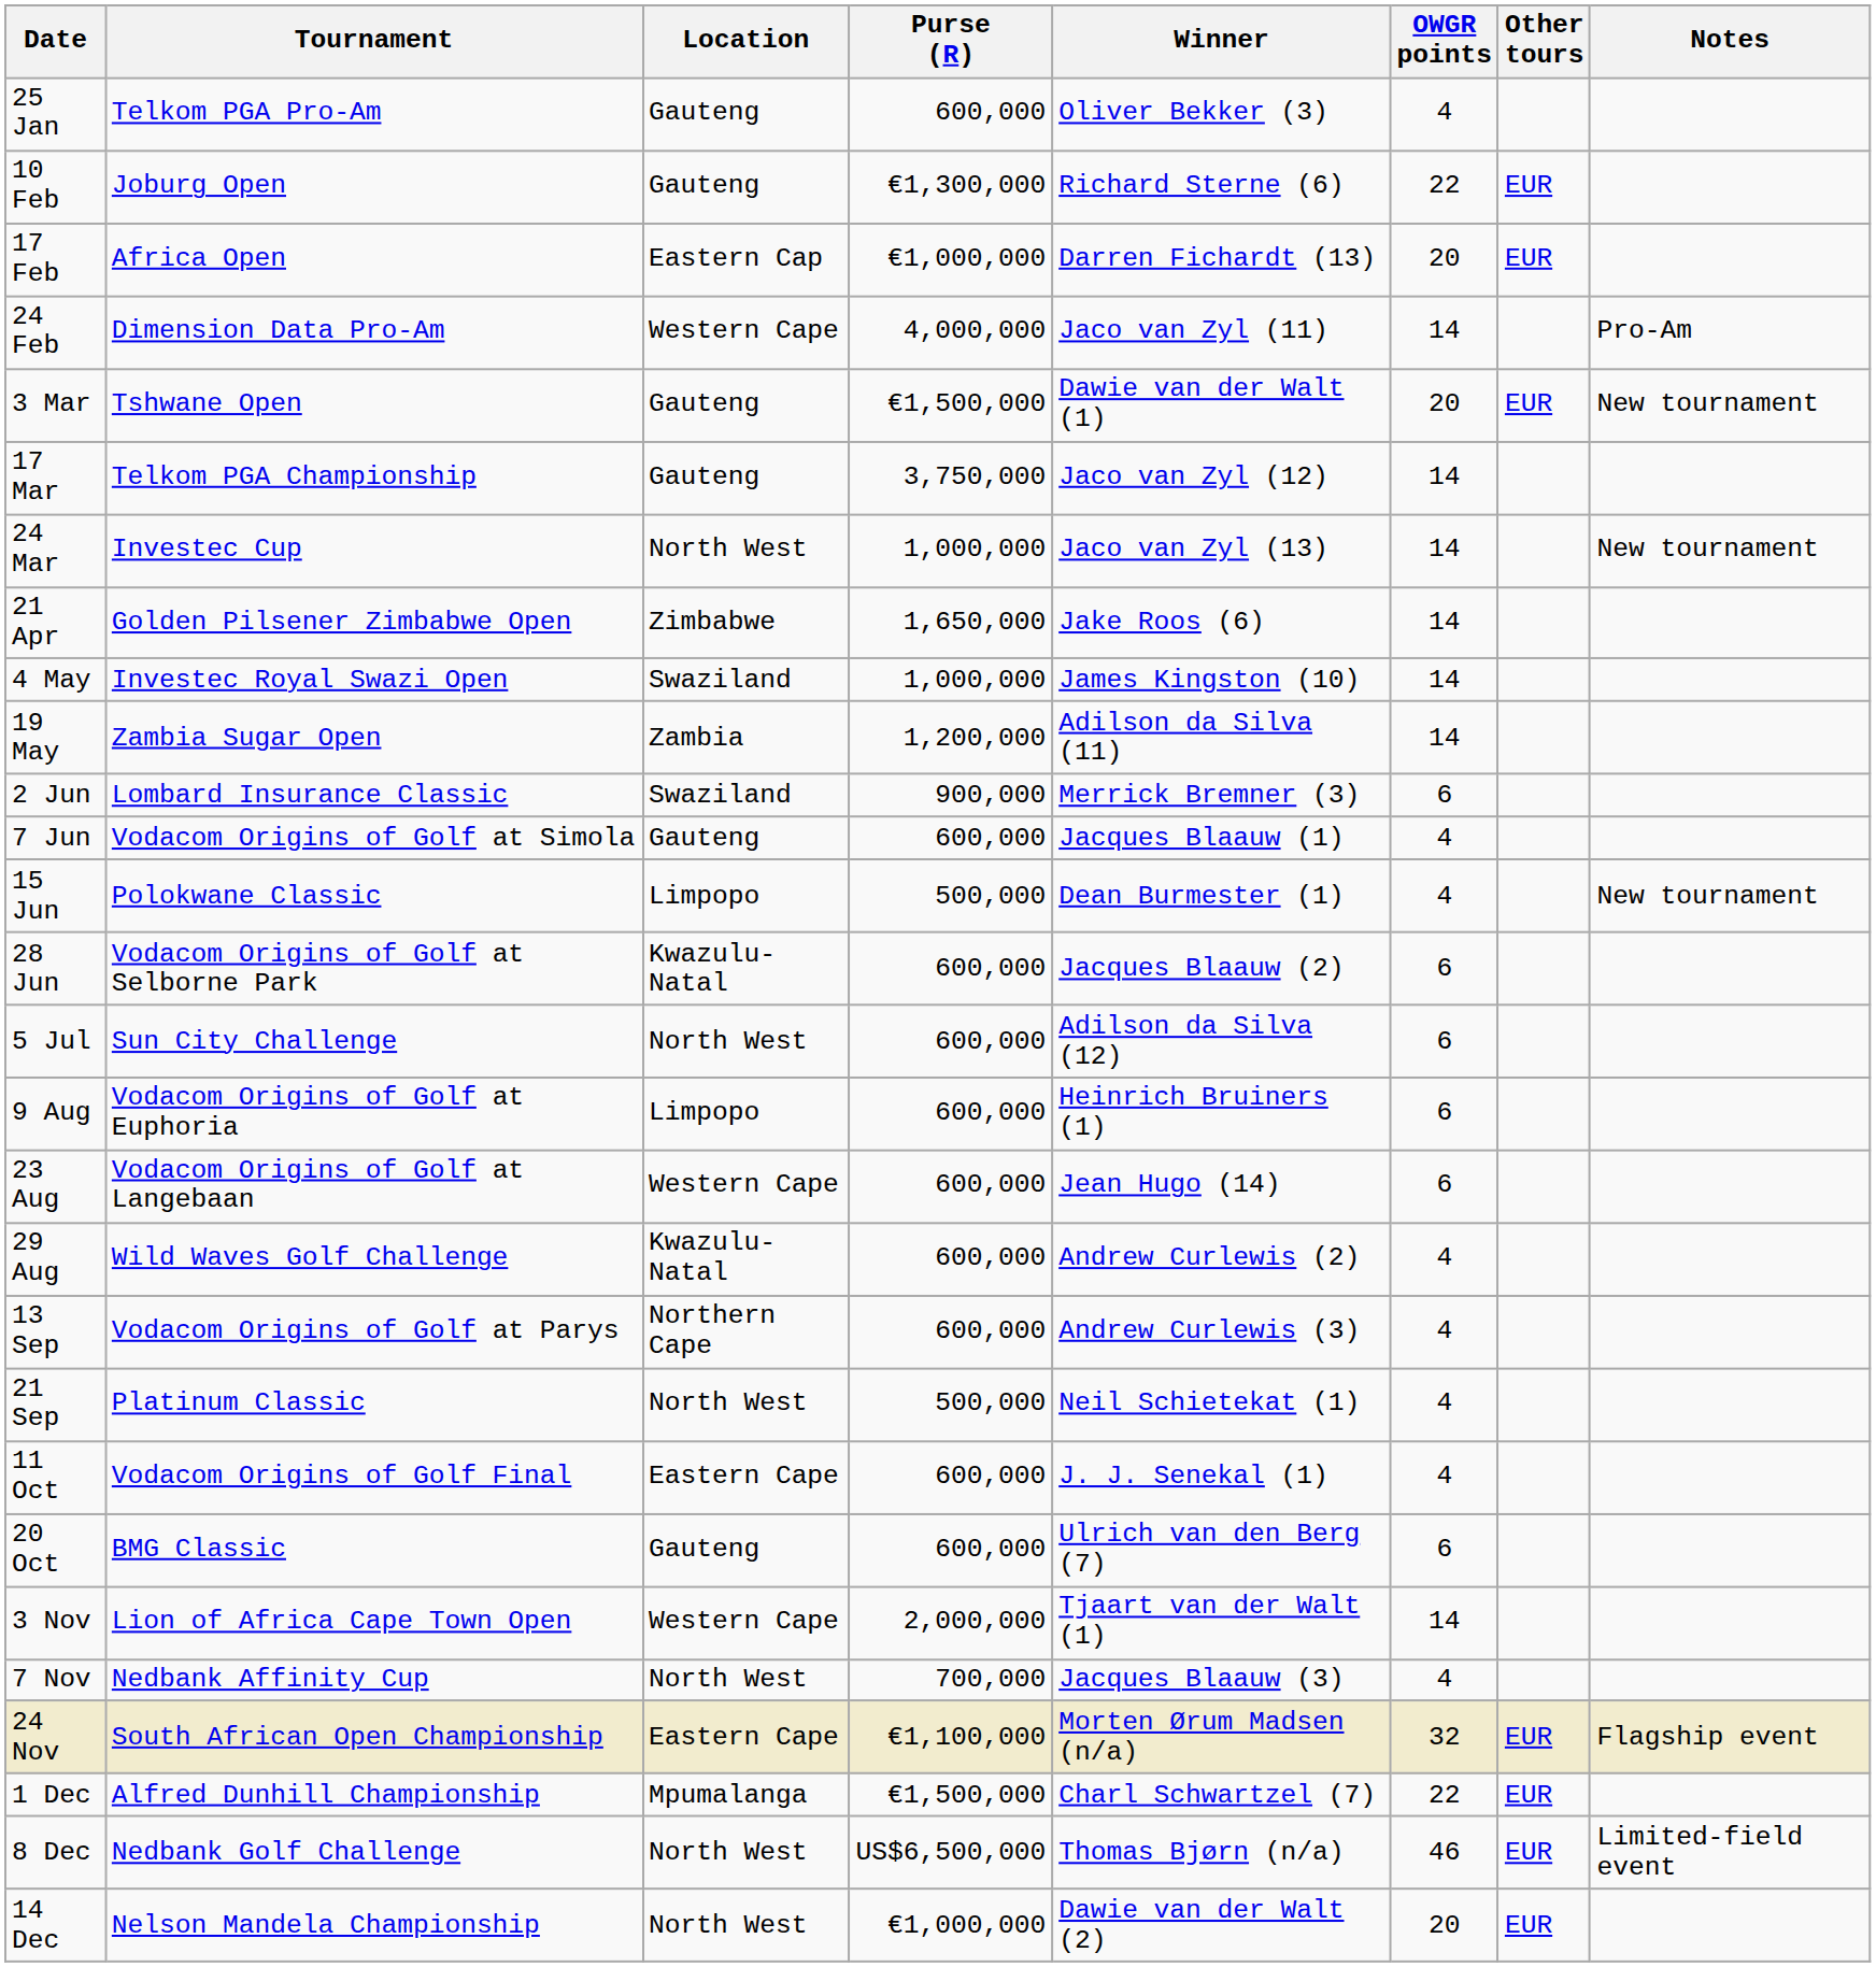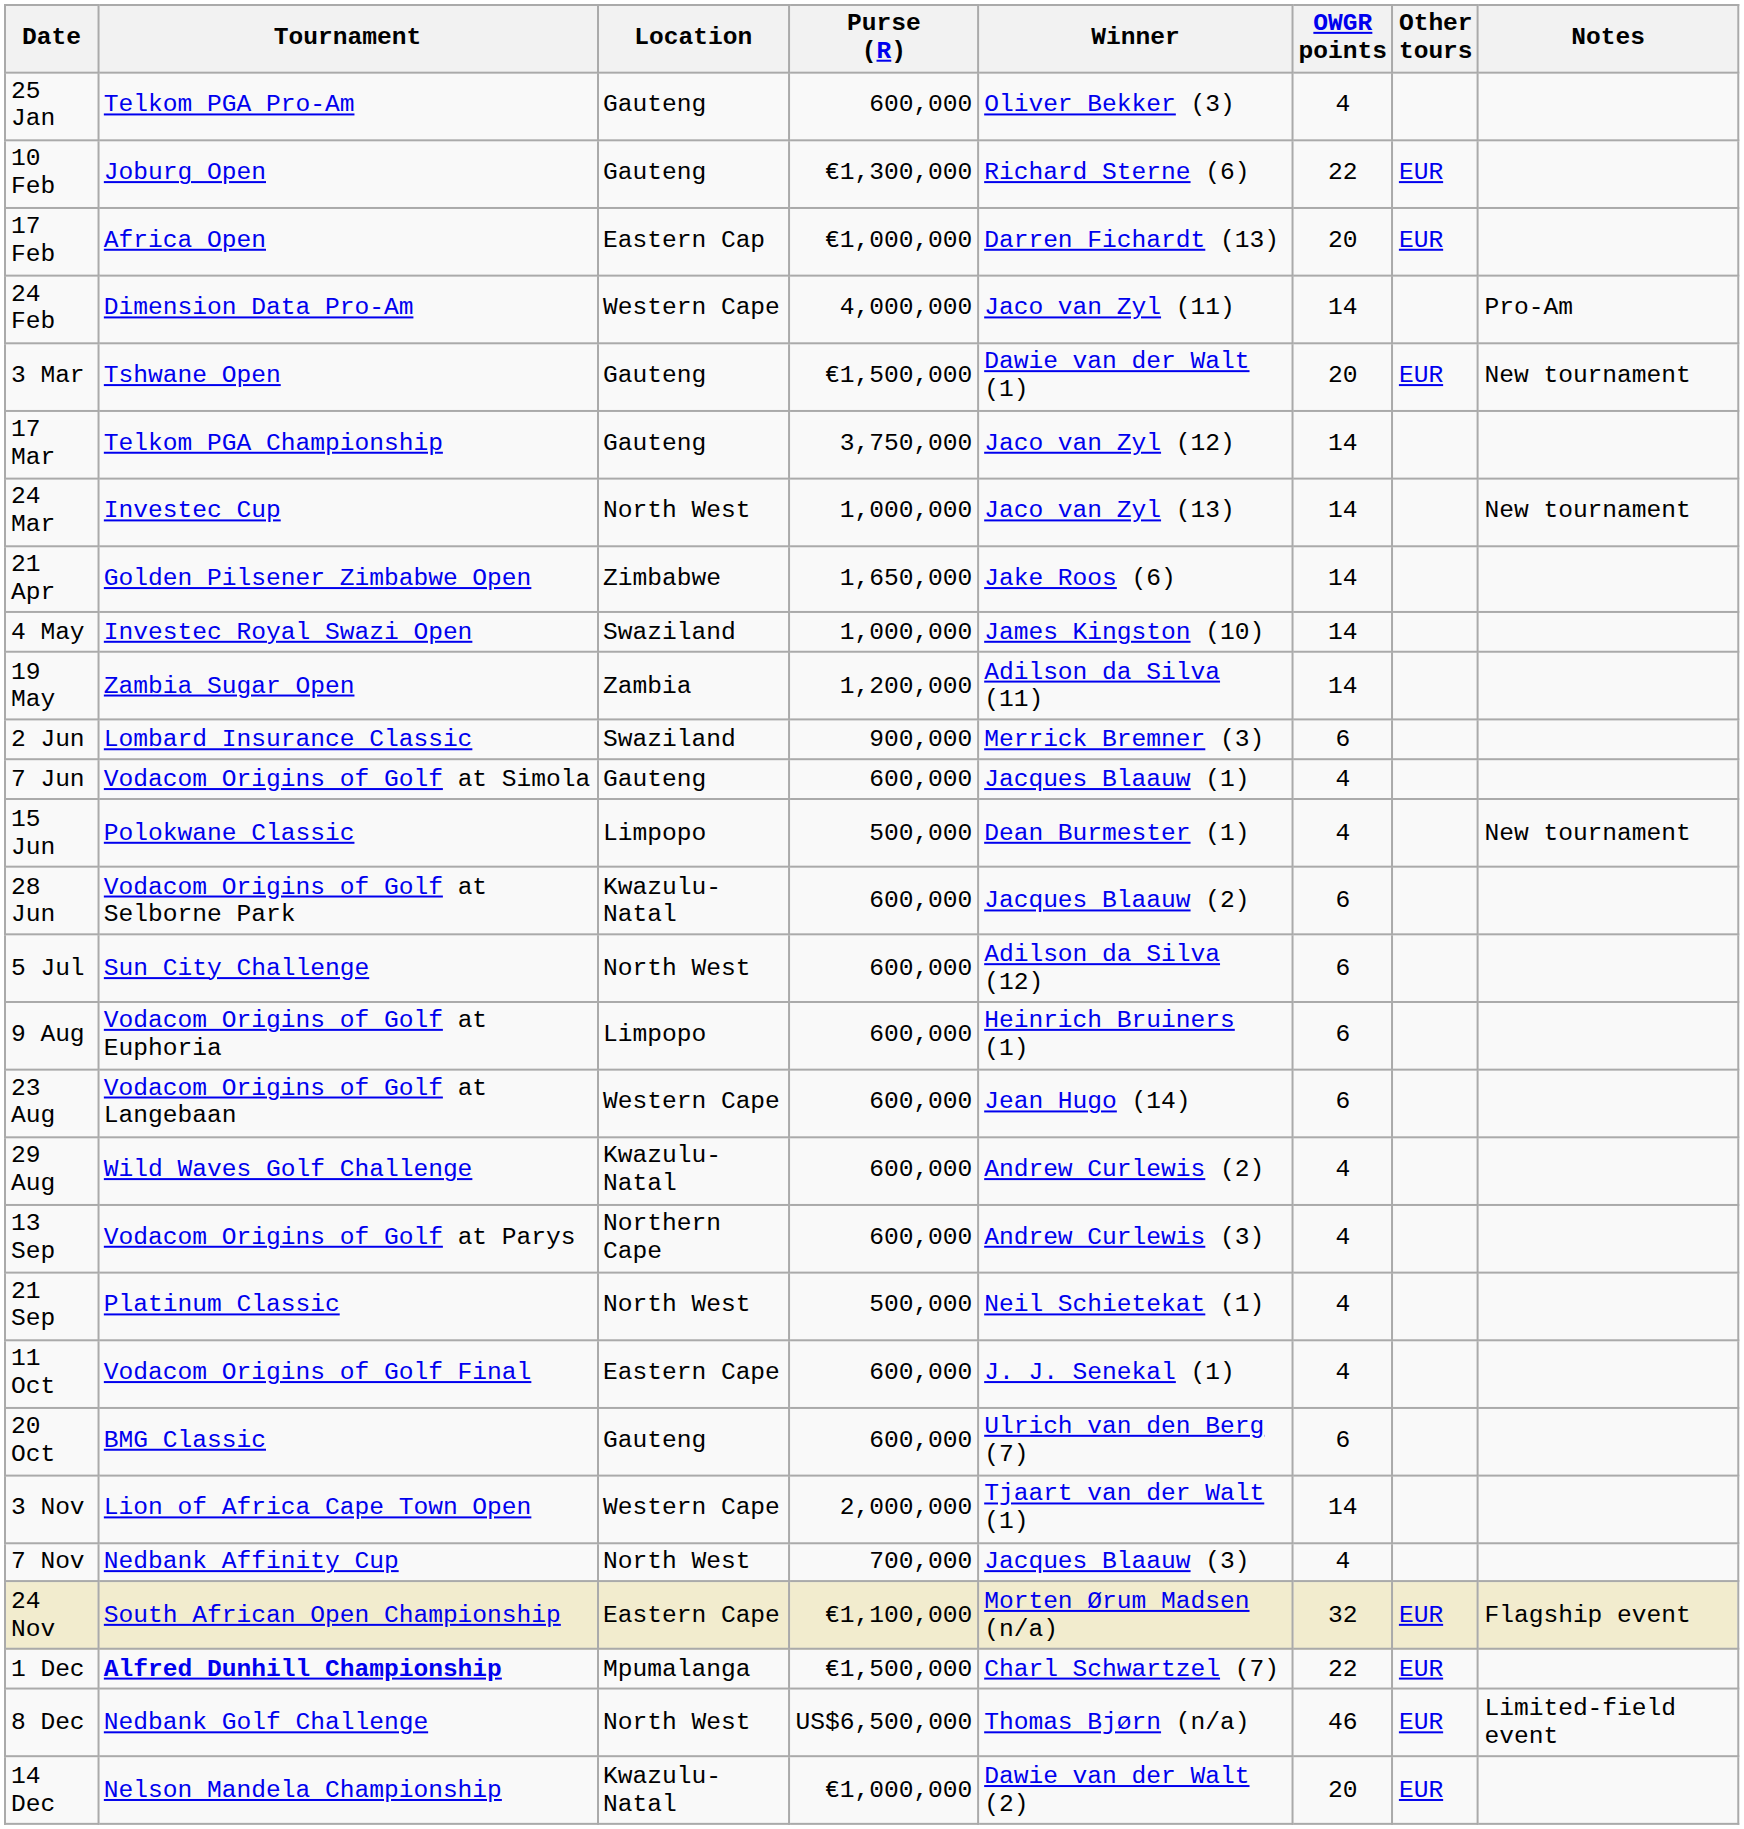1 Dec | Tournament: normal -> bold
14 Dec | Location: North West -> Kwazulu-Natal
